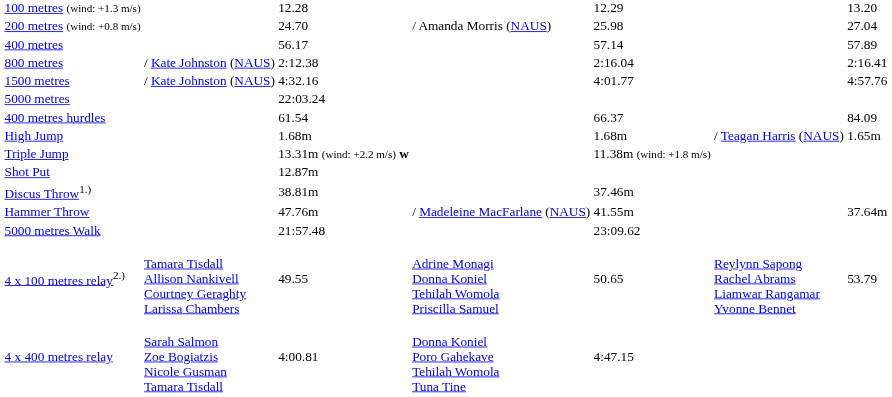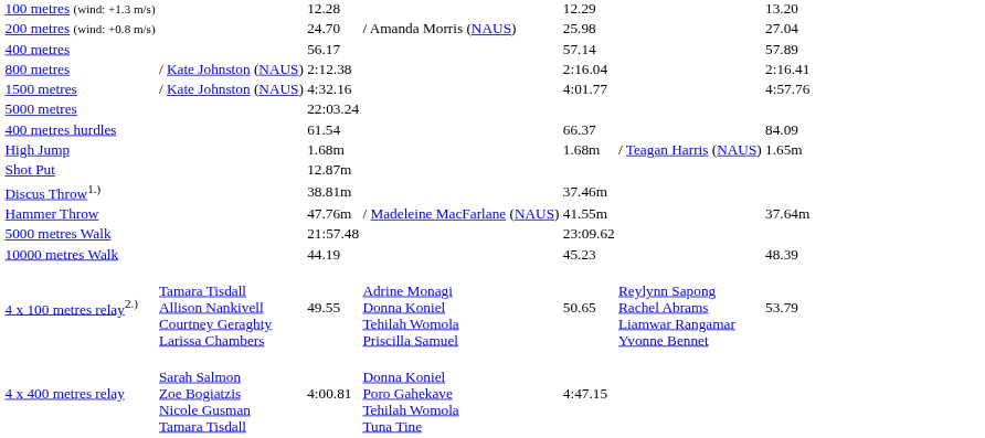- row: Triple Jump | 13.31m (wind: +2.2 m/s) w | 11.38m (wind: +1.8 m/s)
+ row: 10000 metres Walk | 44.19 | 45.23 | 48.39
